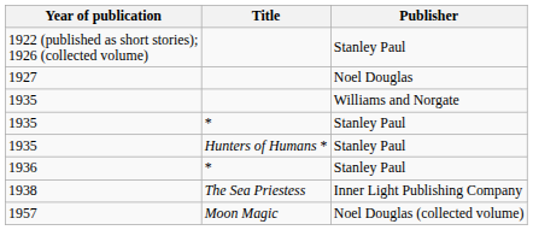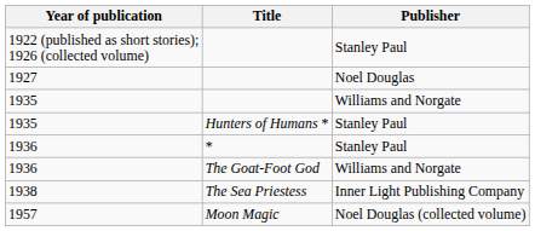- row: 1935 | * | Stanley Paul
+ row: 1936 | The Goat-Foot God | Williams and Norgate
